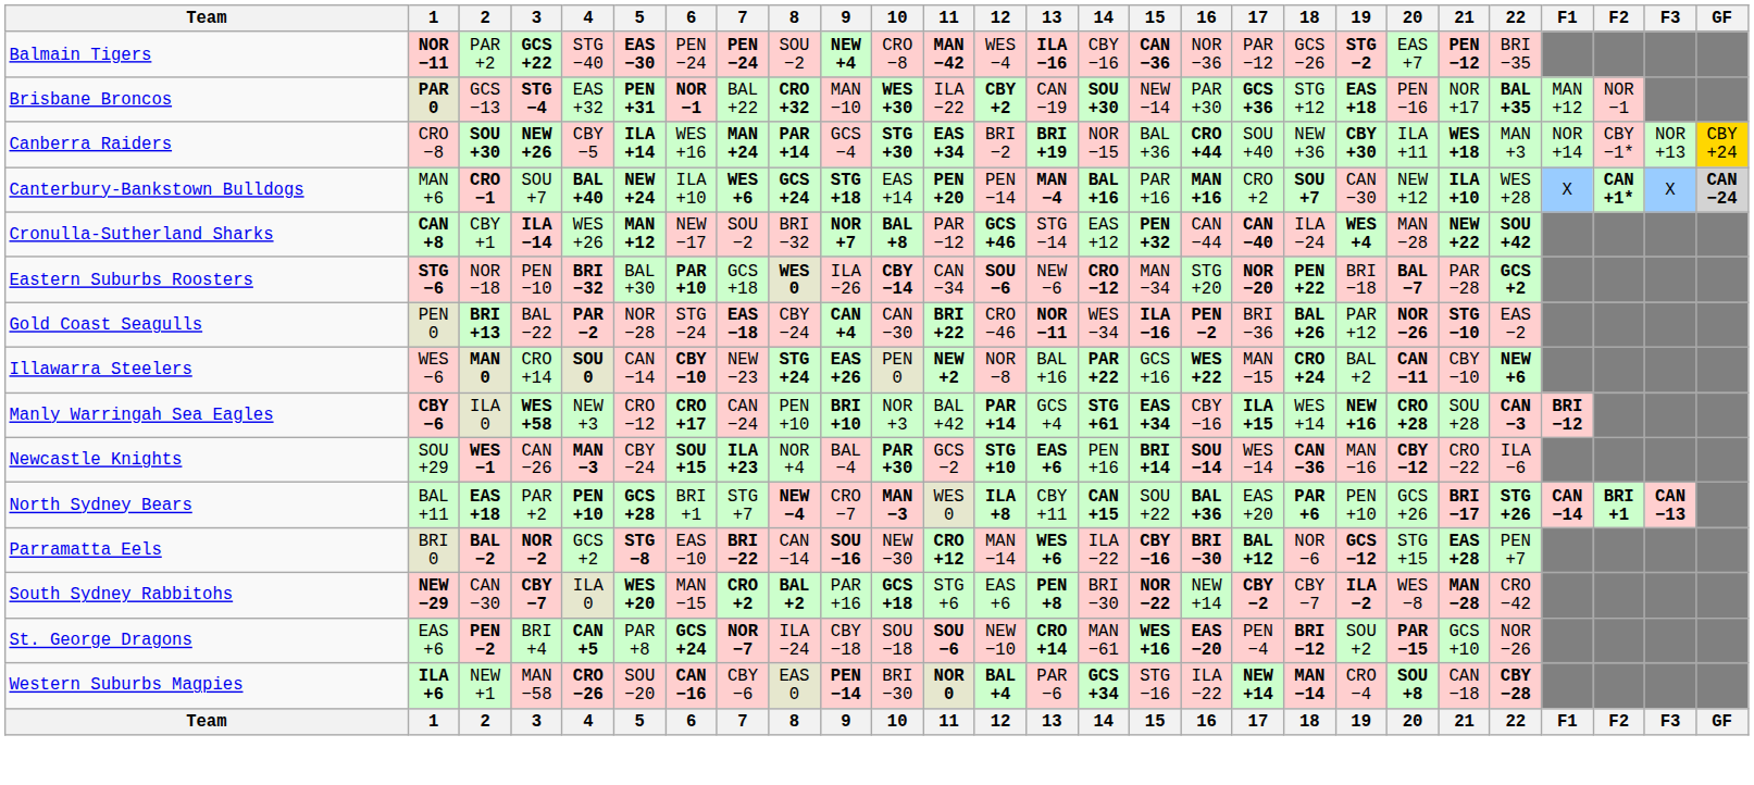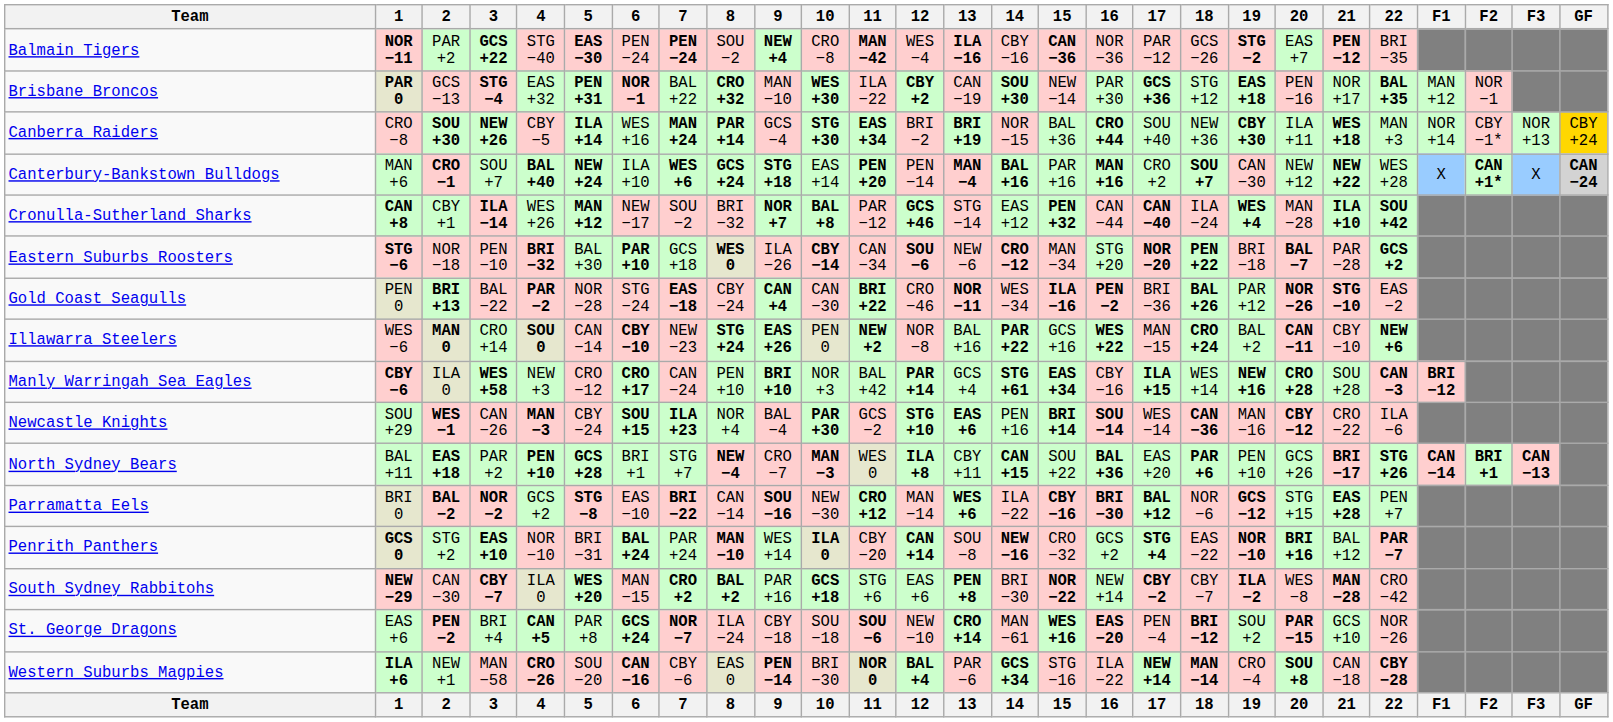Canterbury-Bankstown Bulldogs | 21: ILA +10 -> NEW +22
Cronulla-Sutherland Sharks | 21: NEW +22 -> ILA +10
+ row: Penrith Panthers | GCS 0 | STG +2 | EAS +10 | NOR −10 | BRI −31 | BAL +24 | PAR +24 | MAN −10 | WES +14 | ILA 0 | CBY −20 | CAN +14 | SOU −8 | NEW −16 | CRO −32 | GCS +2 | STG +4 | EAS −22 | NOR −10 | BRI +16 | BAL +12 | PAR −7
